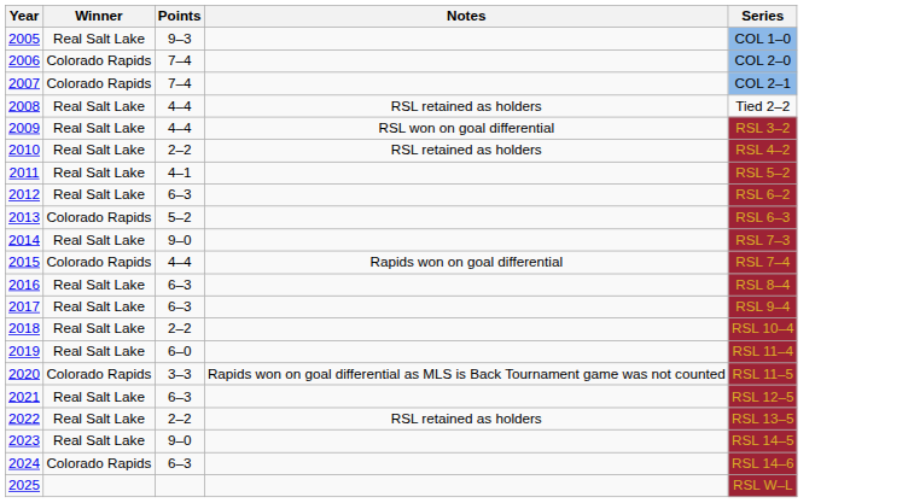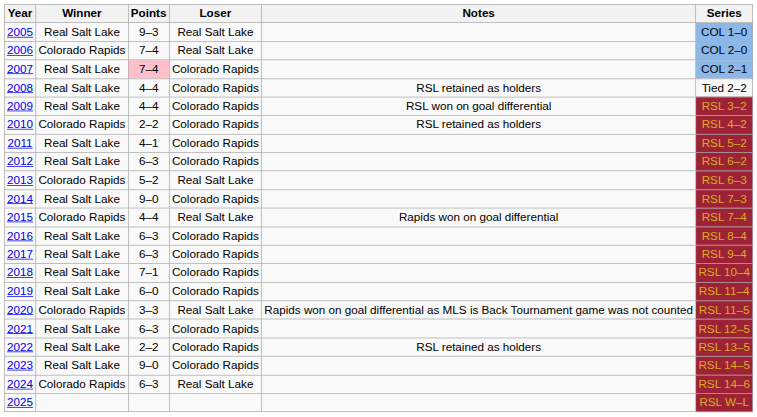+ column: Loser | Real Salt Lake | Real Salt Lake | Colorado Rapids | Colorado Rapids | Colorado Rapids | Colorado Rapids | Colorado Rapids | Colorado Rapids | Real Salt Lake | Colorado Rapids | Real Salt Lake | Colorado Rapids | Colorado Rapids | Colorado Rapids | Colorado Rapids | Real Salt Lake | Colorado Rapids | Colorado Rapids | Colorado Rapids | Real Salt Lake
2007 | Winner: Colorado Rapids -> Real Salt Lake
2007 | Points: no background -> pink background
2010 | Winner: Real Salt Lake -> Colorado Rapids
2018 | Points: 2–2 -> 7–1
